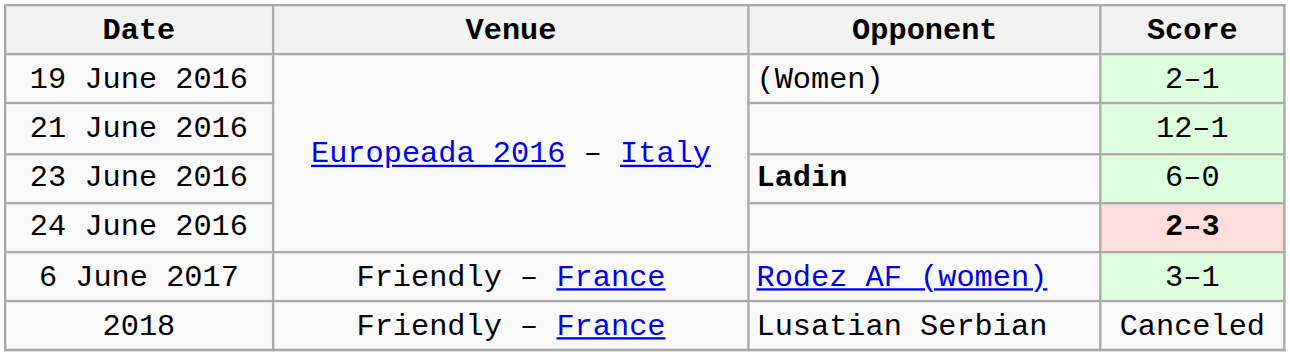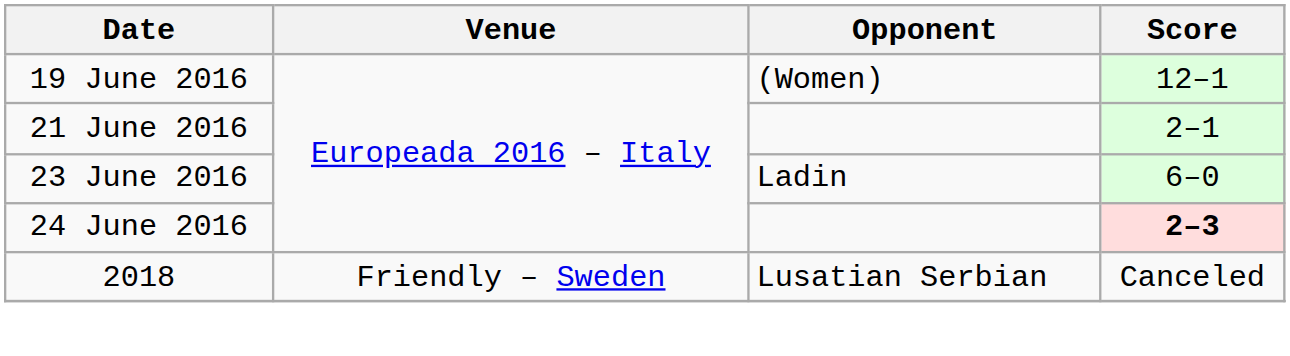19 June 2016 | Score: 2–1 -> 12–1
21 June 2016 | Score: 12–1 -> 2–1
23 June 2016 | Opponent: bold -> normal
- row: 6 June 2017 | Friendly – France | Rodez AF (women) | 3–1
2018 | Venue: Friendly – France -> Friendly – Sweden
